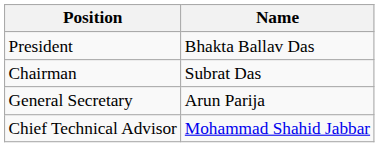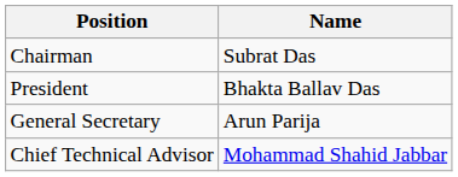rows swapped: Chairman <-> President
